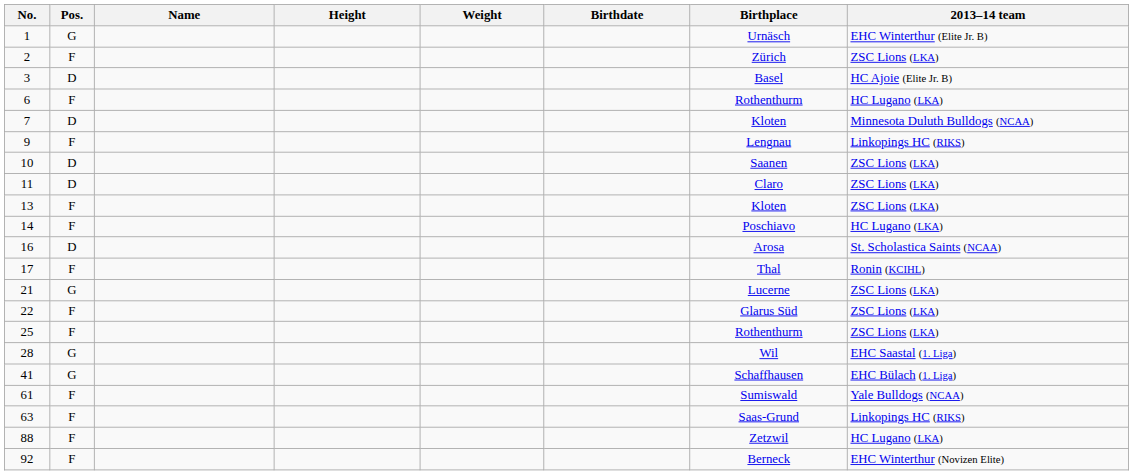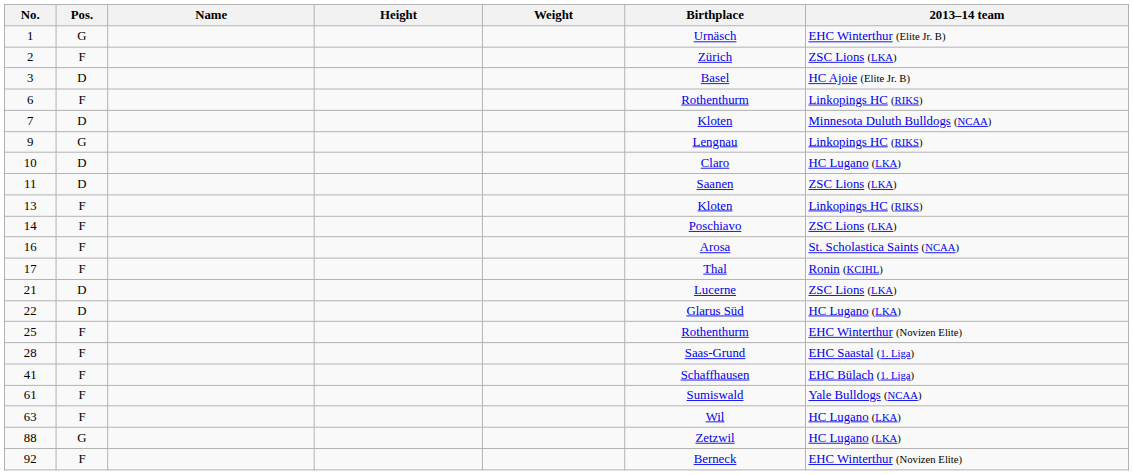- column: Birthdate
6 | 2013–14 team: HC Lugano (LKA) -> Linkopings HC (RIKS)
9 | Pos.: F -> G
10 | Birthplace: Saanen -> Claro
10 | 2013–14 team: ZSC Lions (LKA) -> HC Lugano (LKA)
11 | Birthplace: Claro -> Saanen
13 | 2013–14 team: ZSC Lions (LKA) -> Linkopings HC (RIKS)
14 | 2013–14 team: HC Lugano (LKA) -> ZSC Lions (LKA)
16 | Pos.: D -> F
21 | Pos.: G -> D
22 | Pos.: F -> D
22 | 2013–14 team: ZSC Lions (LKA) -> HC Lugano (LKA)
25 | 2013–14 team: ZSC Lions (LKA) -> EHC Winterthur (Novizen Elite)
28 | Pos.: G -> F
28 | Birthplace: Wil -> Saas-Grund
41 | Pos.: G -> F
63 | Birthplace: Saas-Grund -> Wil
63 | 2013–14 team: Linkopings HC (RIKS) -> HC Lugano (LKA)
88 | Pos.: F -> G
